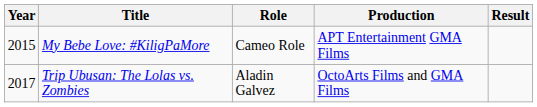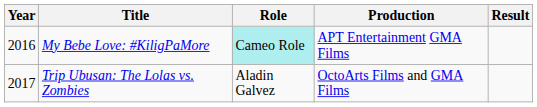My Bebe Love: #KiligPaMore | Year: 2015 -> 2016
My Bebe Love: #KiligPaMore | Role: no background -> paleturquoise background
